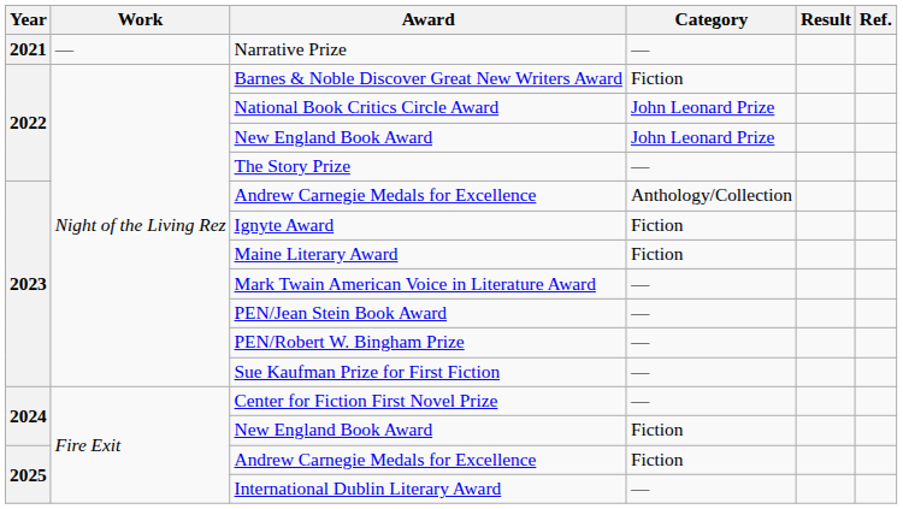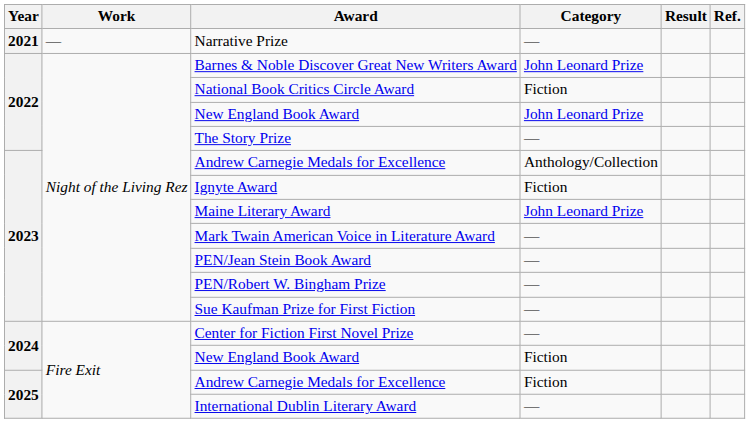Barnes & Noble Discover Great New Writers Award | Category: Fiction -> John Leonard Prize
National Book Critics Circle Award | Category: John Leonard Prize -> Fiction
Maine Literary Award | Category: Fiction -> John Leonard Prize
